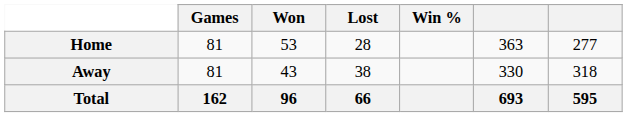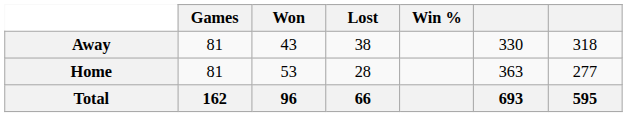rows swapped: Home <-> Away
